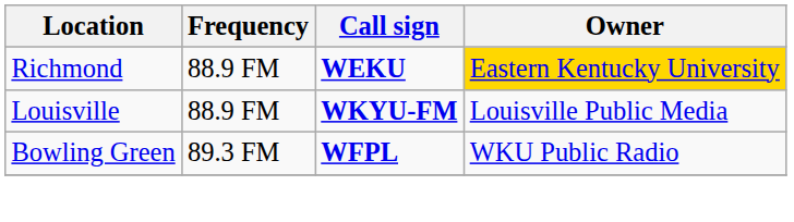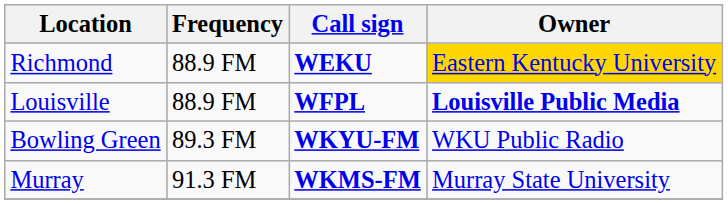Louisville | Call sign: WKYU-FM -> WFPL
Louisville | Owner: normal -> bold
Bowling Green | Call sign: WFPL -> WKYU-FM
+ row: Murray | 91.3 FM | WKMS-FM | Murray State University
